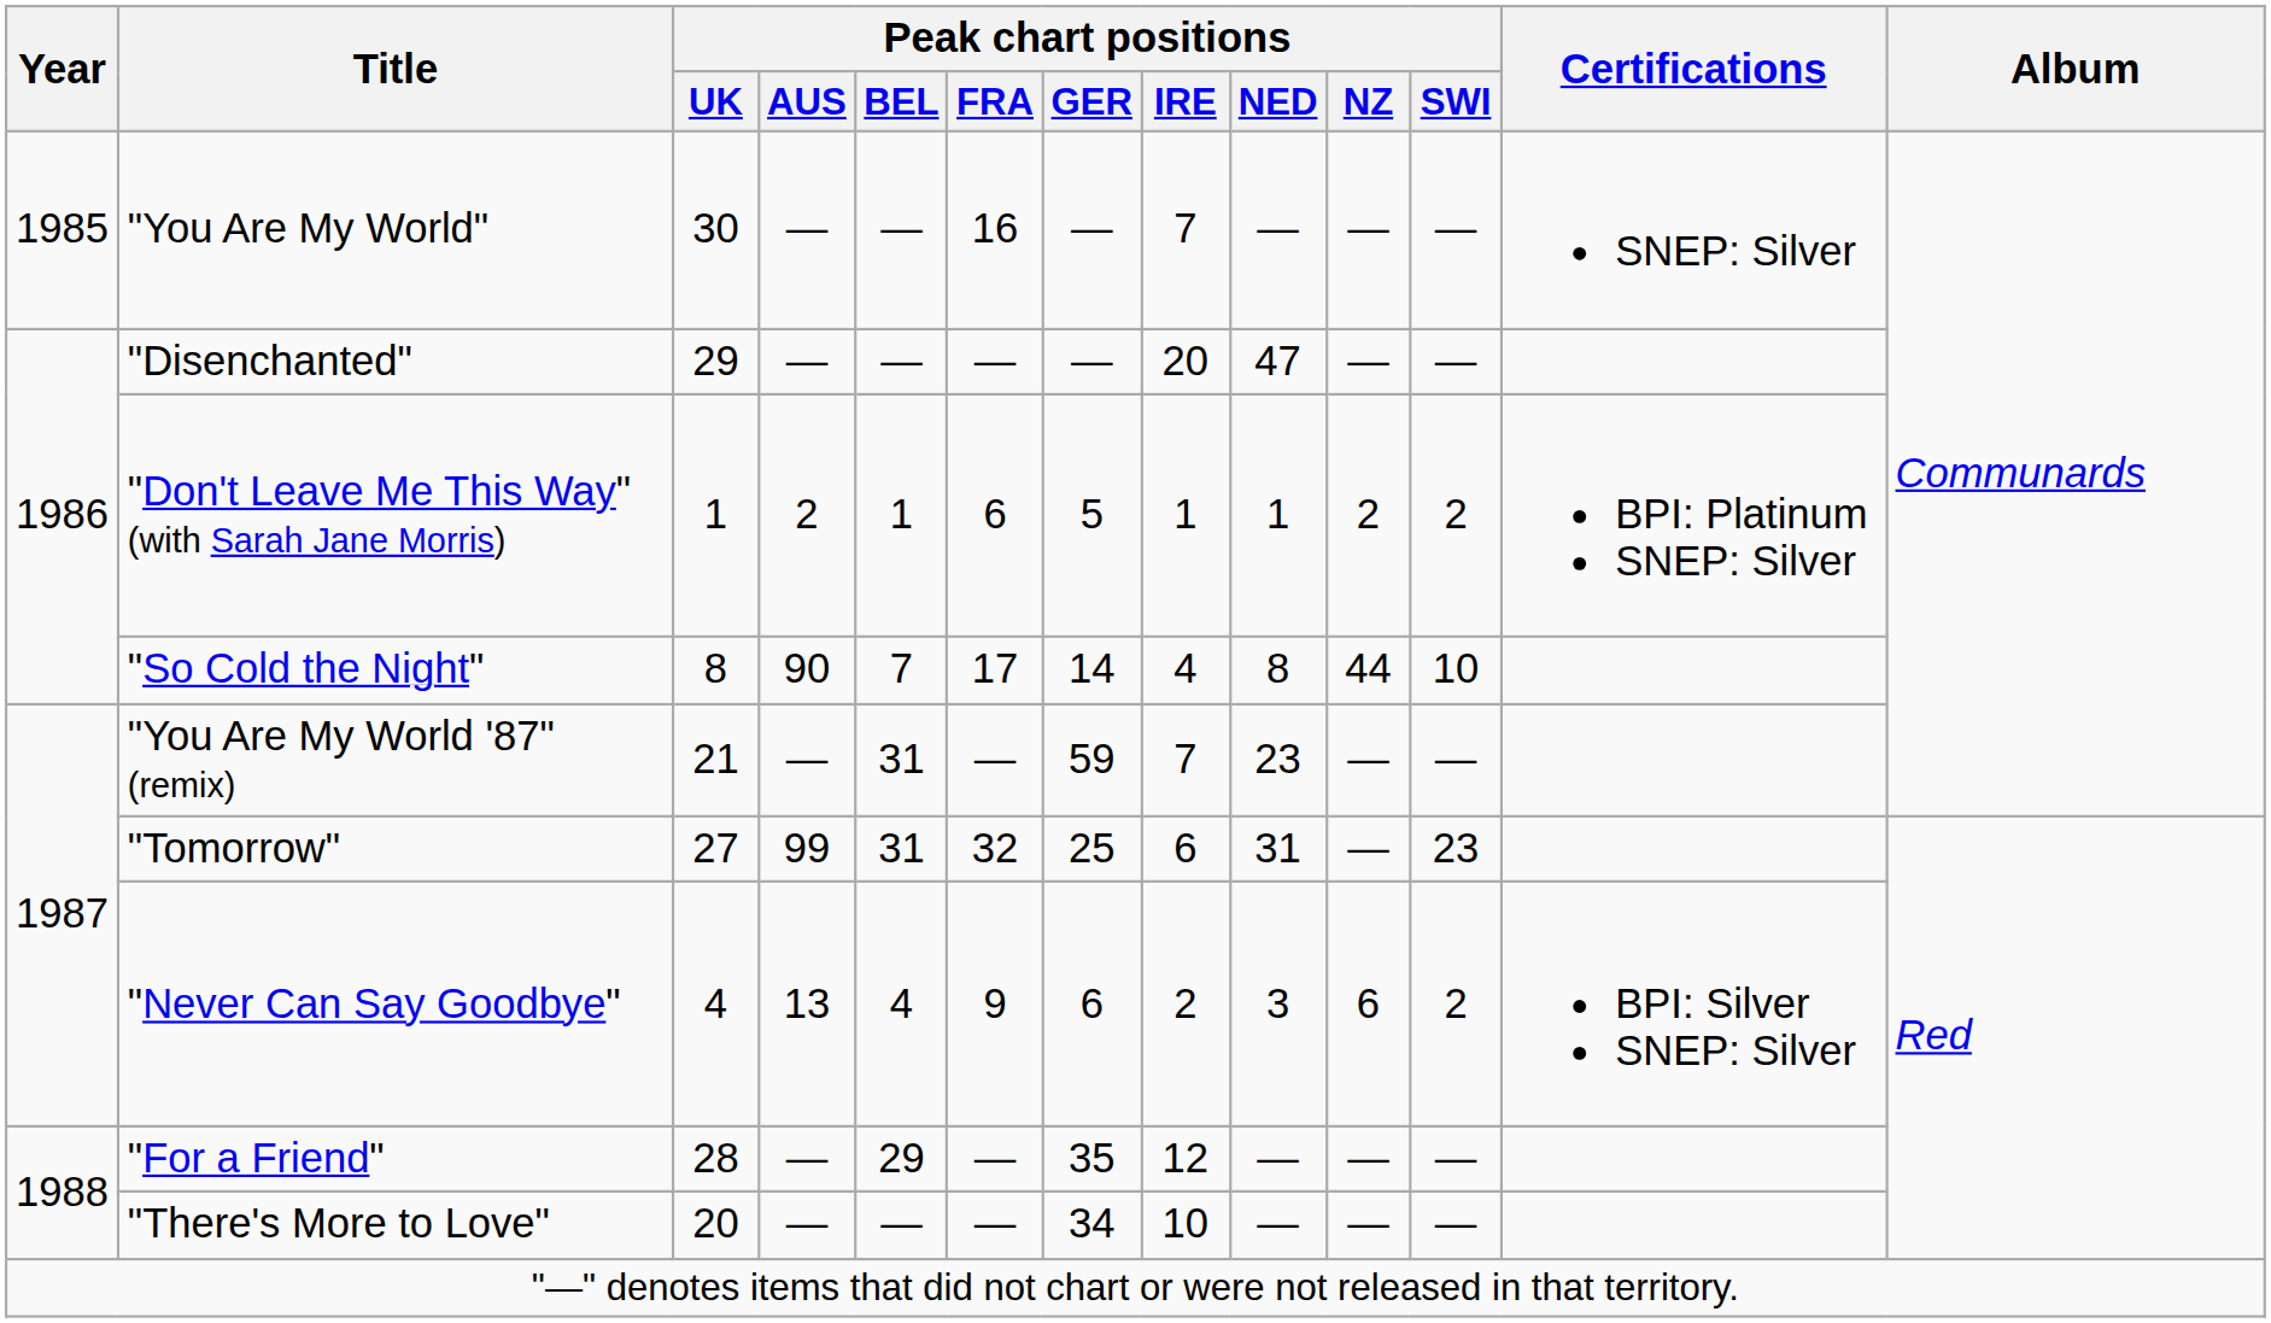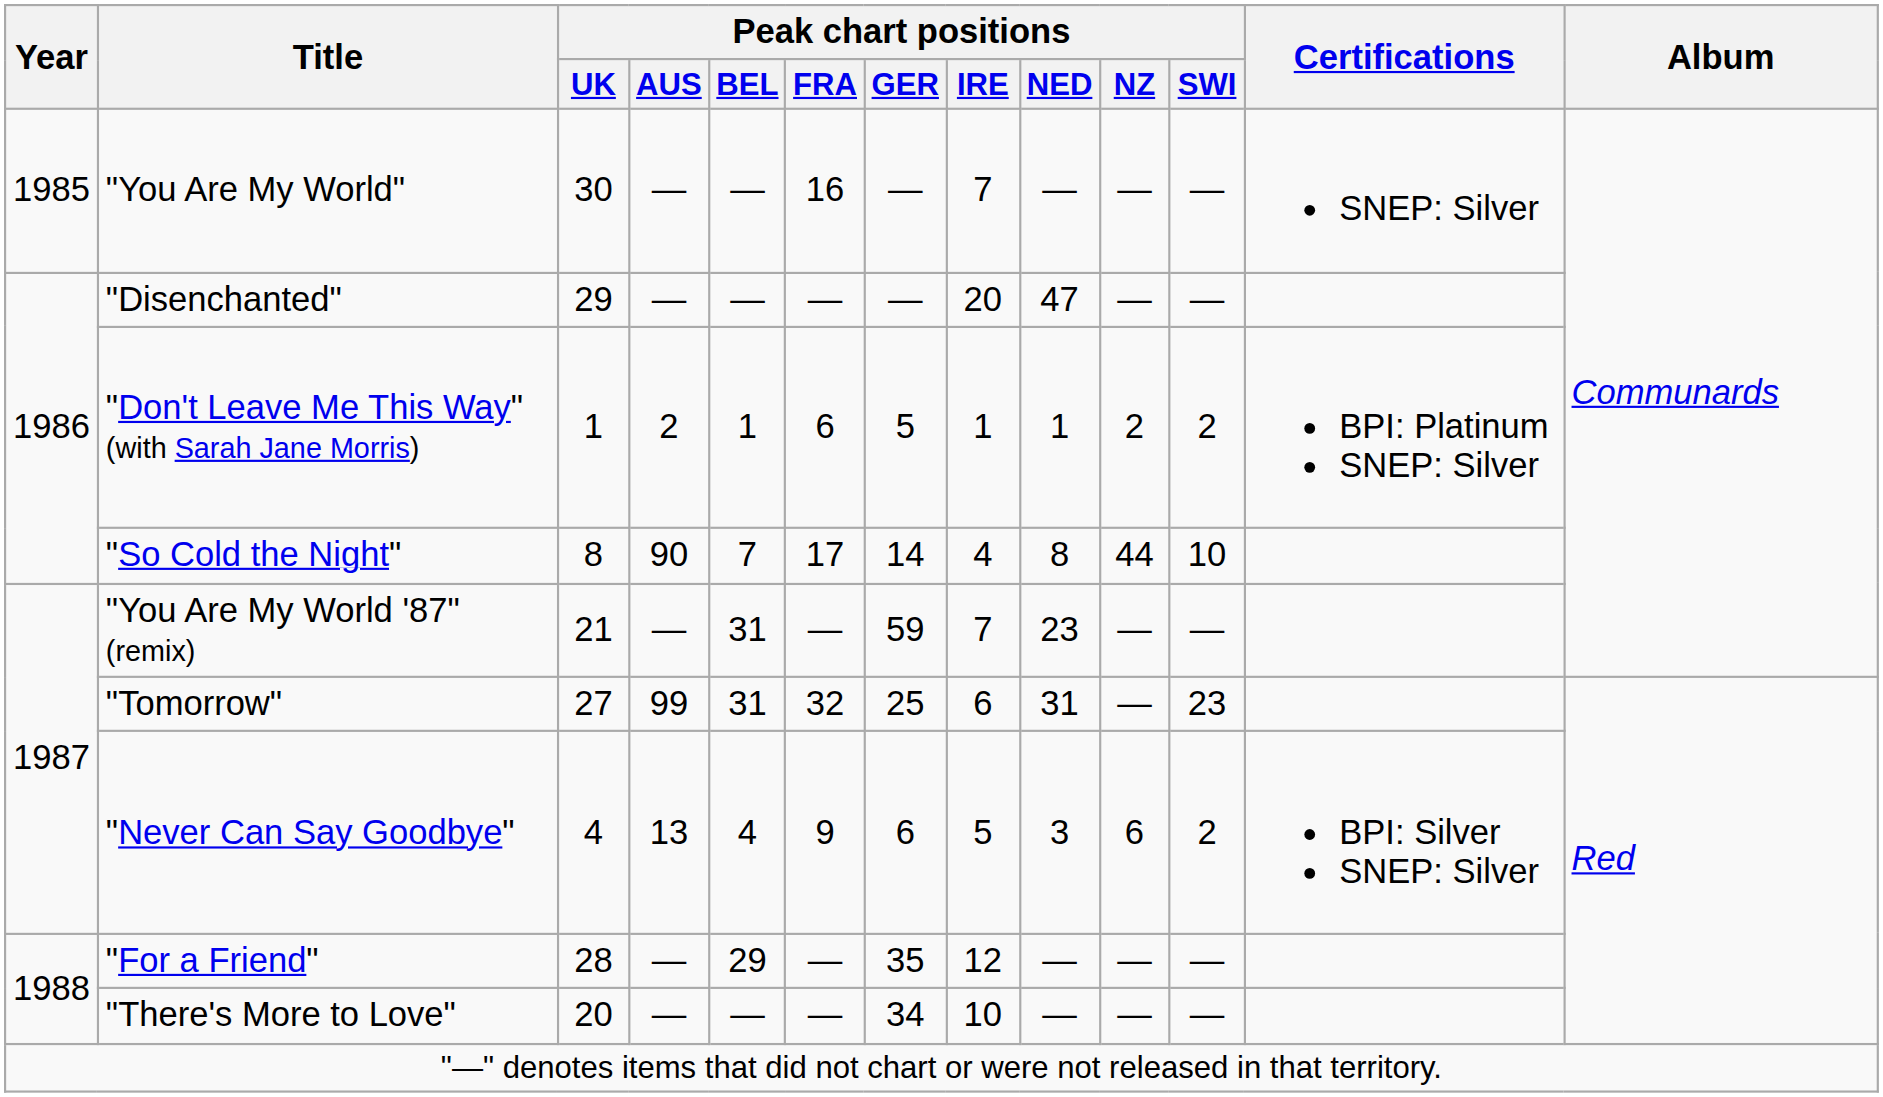"Never Can Say Goodbye" | Peak chart positions / IRE: 2 -> 5
